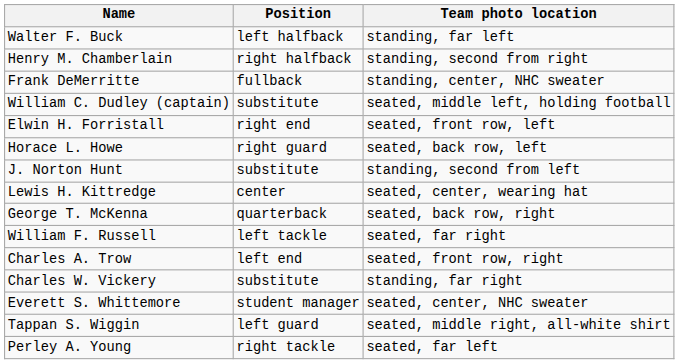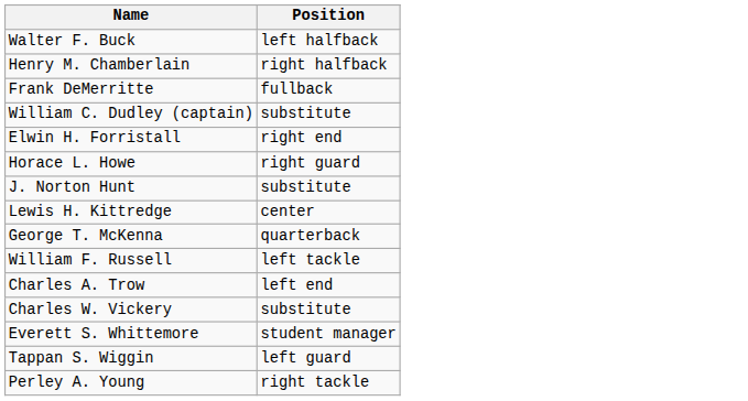- column: Team photo location | standing, far left | standing, second from right | standing, center, NHC sweater | seated, middle left, holding football | seated, front row, left | seated, back row, left | standing, second from left | seated, center, wearing hat | seated, back row, right | seated, far right | seated, front row, right | standing, far right | seated, center, NHC sweater | seated, middle right, all-white shirt | seated, far left
